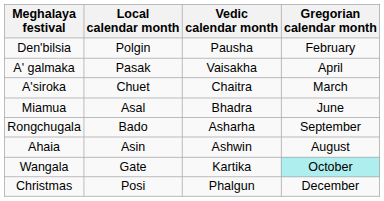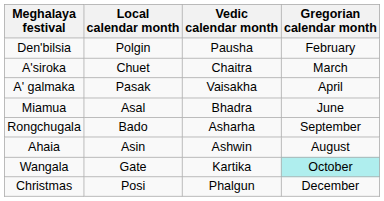rows swapped: A'siroka <-> A' galmaka
